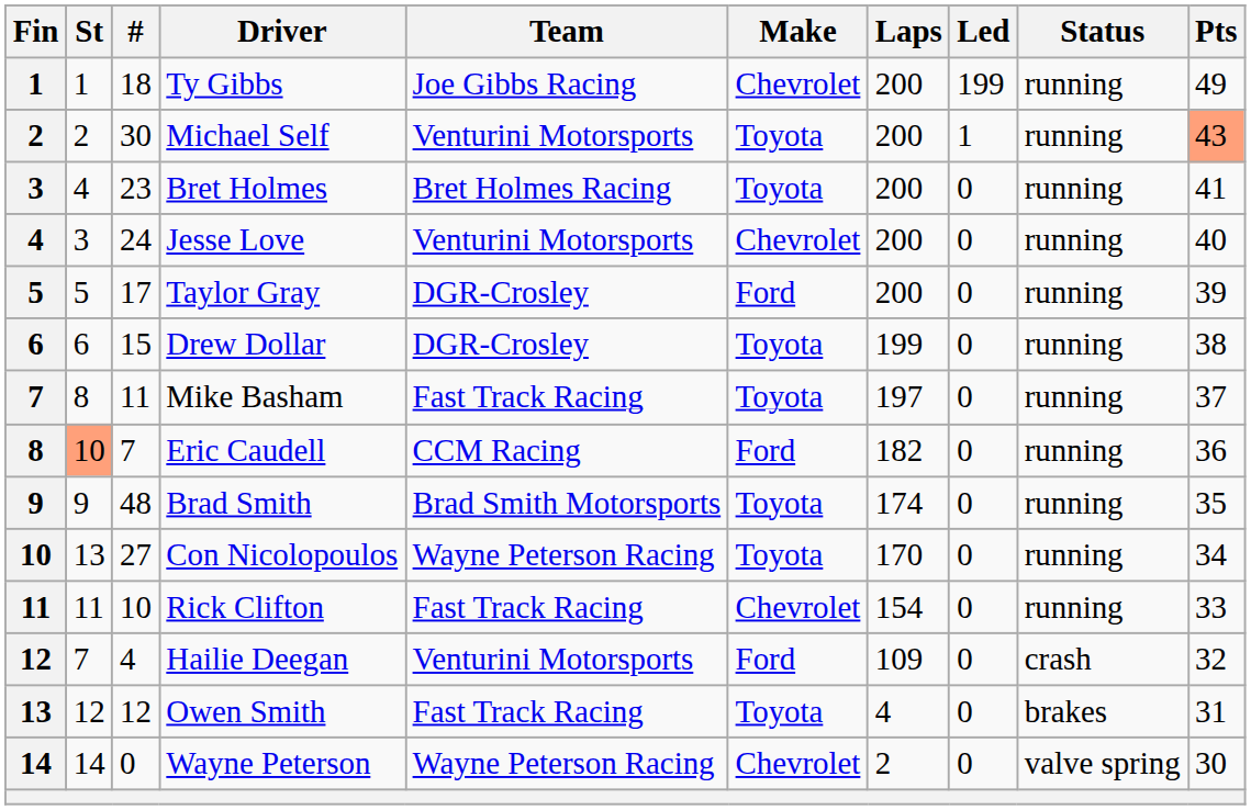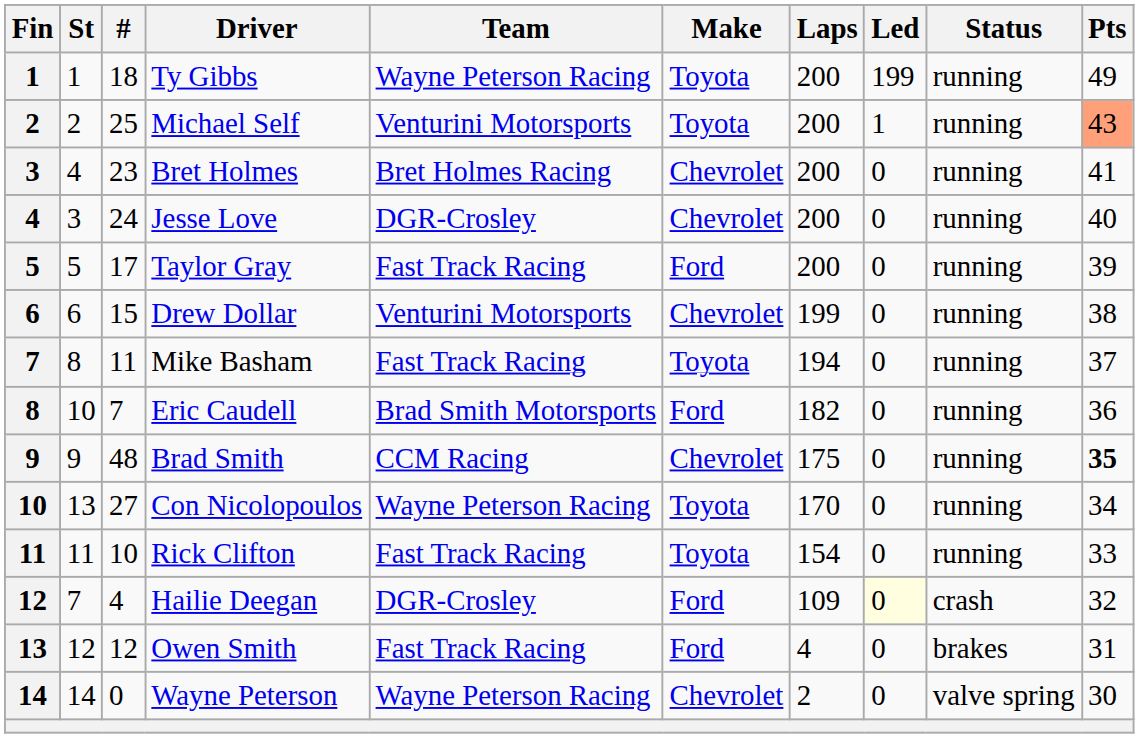Ty Gibbs | Team: Joe Gibbs Racing -> Wayne Peterson Racing
Ty Gibbs | Make: Chevrolet -> Toyota
Michael Self | #: 30 -> 25
Bret Holmes | Make: Toyota -> Chevrolet
Jesse Love | Team: Venturini Motorsports -> DGR-Crosley
Taylor Gray | Team: DGR-Crosley -> Fast Track Racing
Drew Dollar | Team: DGR-Crosley -> Venturini Motorsports
Drew Dollar | Make: Toyota -> Chevrolet
Mike Basham | Laps: 197 -> 194
Eric Caudell | St: lightsalmon background -> no background
Eric Caudell | Team: CCM Racing -> Brad Smith Motorsports
Brad Smith | Team: Brad Smith Motorsports -> CCM Racing
Brad Smith | Make: Toyota -> Chevrolet
Brad Smith | Laps: 174 -> 175
Brad Smith | Pts: normal -> bold
Rick Clifton | Make: Chevrolet -> Toyota
Hailie Deegan | Team: Venturini Motorsports -> DGR-Crosley
Hailie Deegan | Led: no background -> lightyellow background
Owen Smith | Make: Toyota -> Ford
